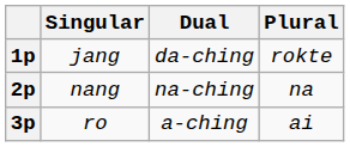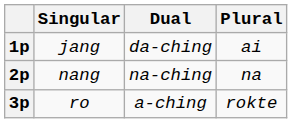1p | Plural: rokte -> ai
3p | Plural: ai -> rokte
